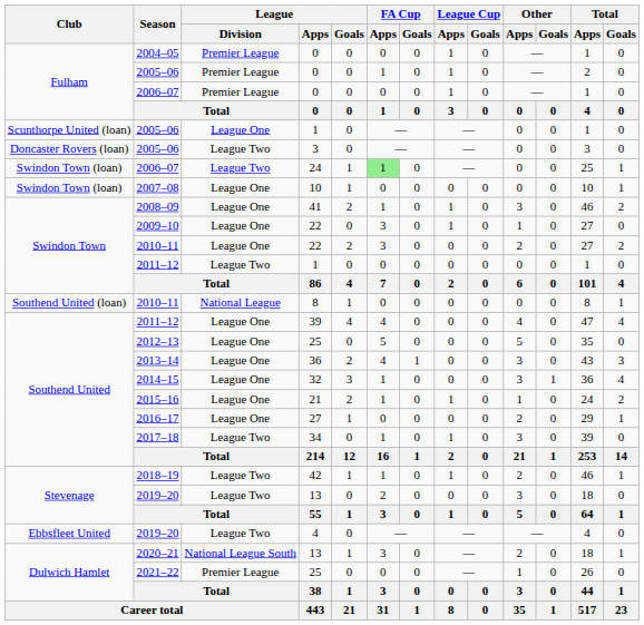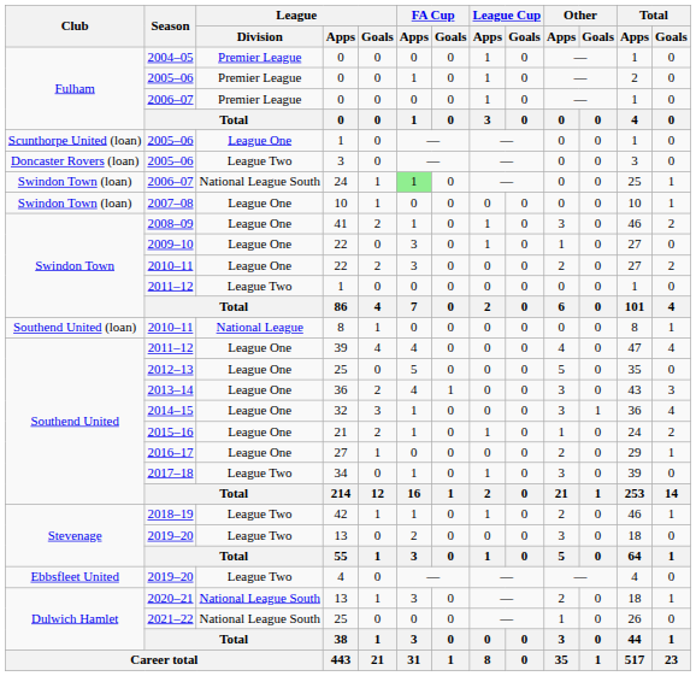2006–07 / 24 | League / Division: League Two -> National League South
2021–22 | League / Division: Premier League -> National League South
